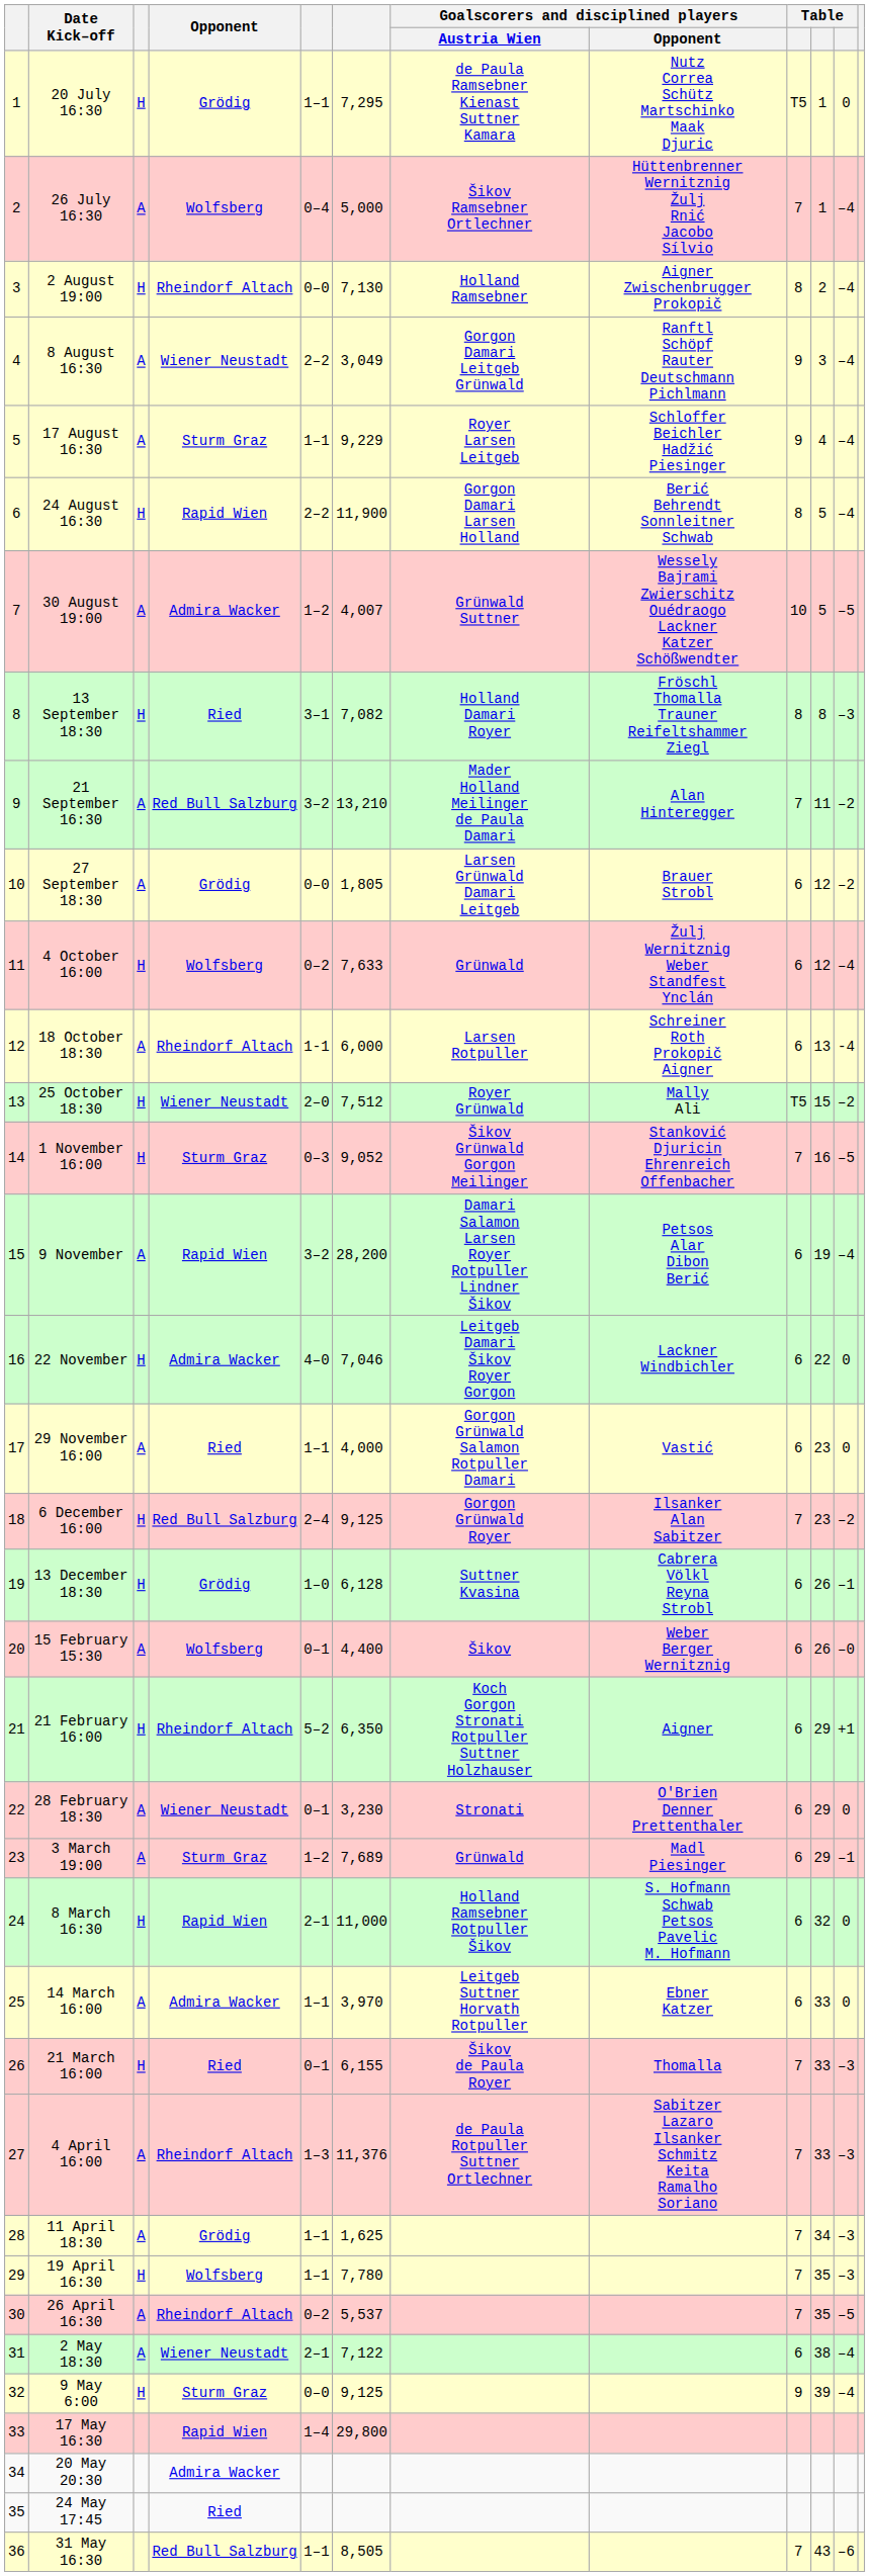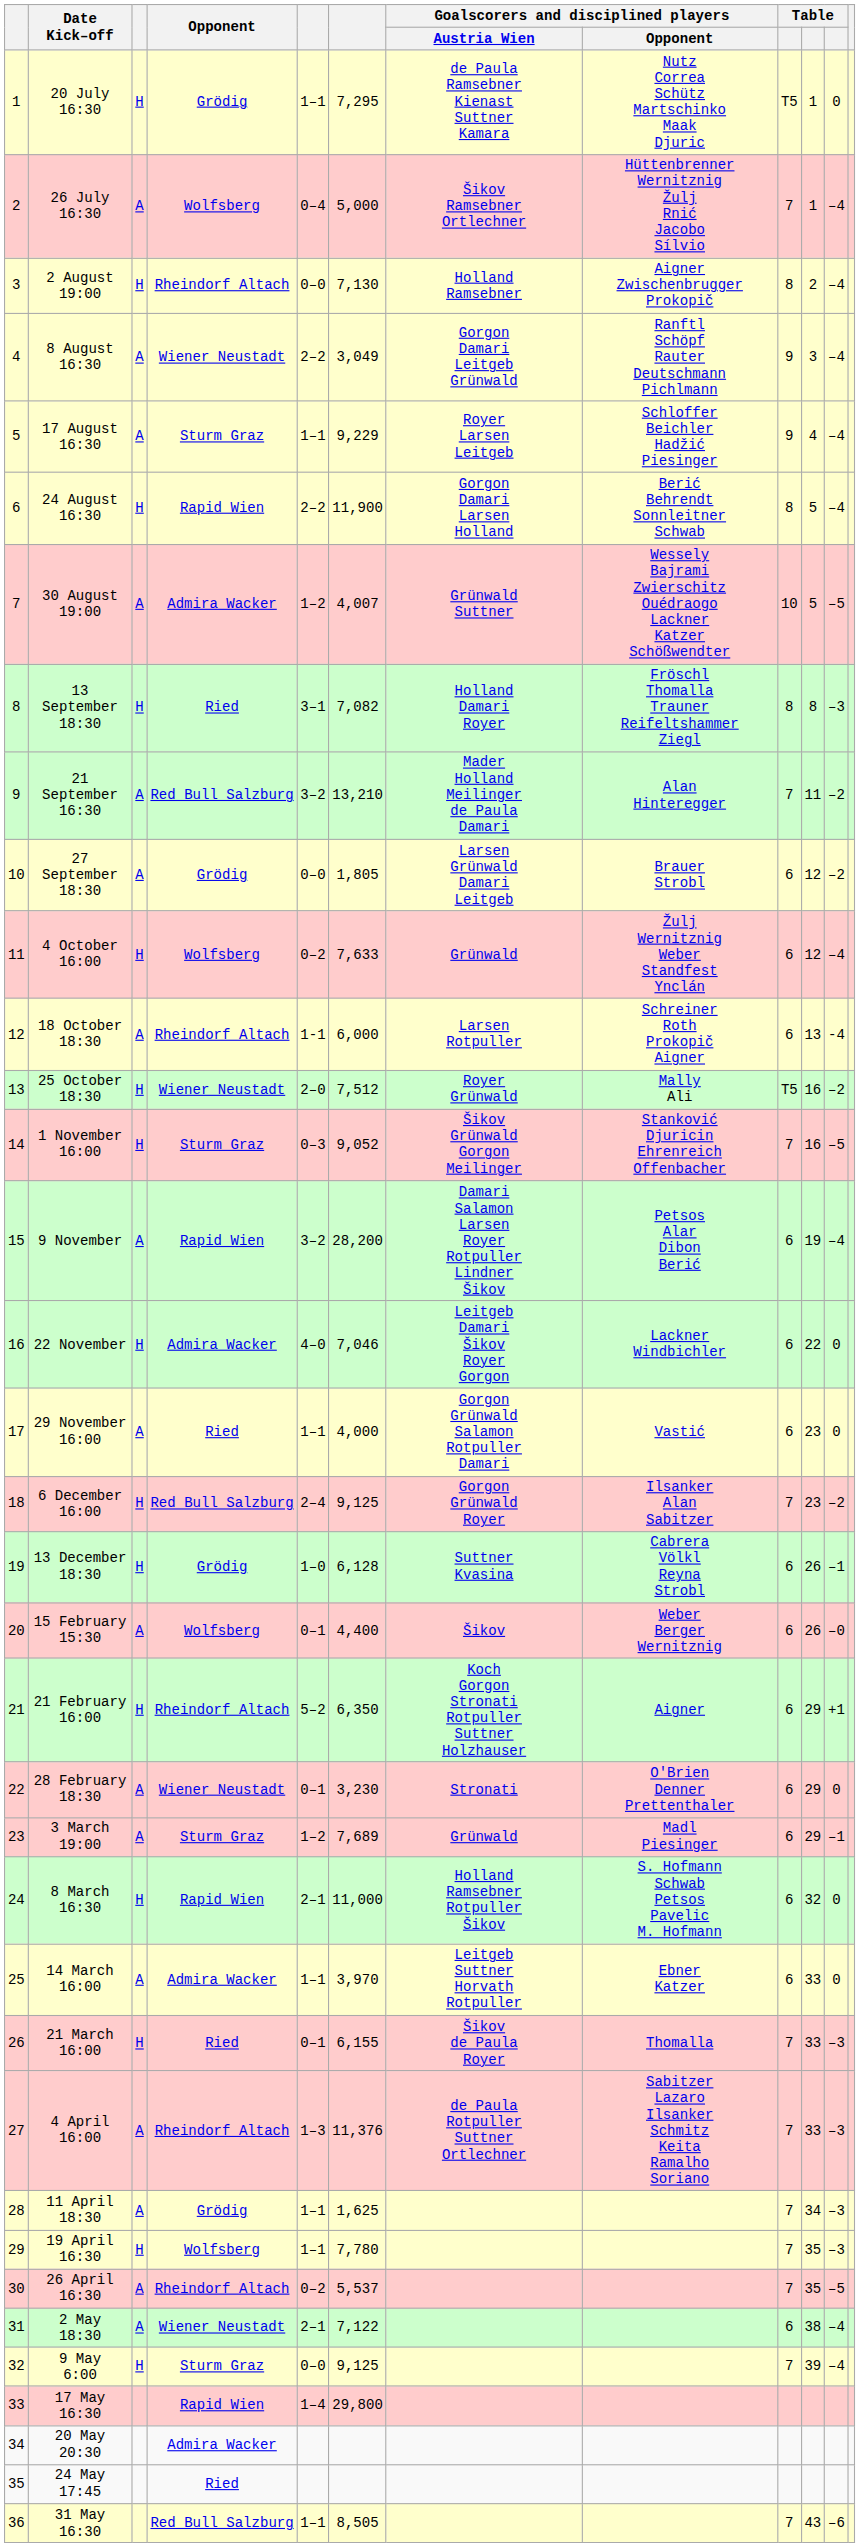25 October 18:30 | column 10: 15 -> 16
9 May 6:00 | column 9: 9 -> 7
